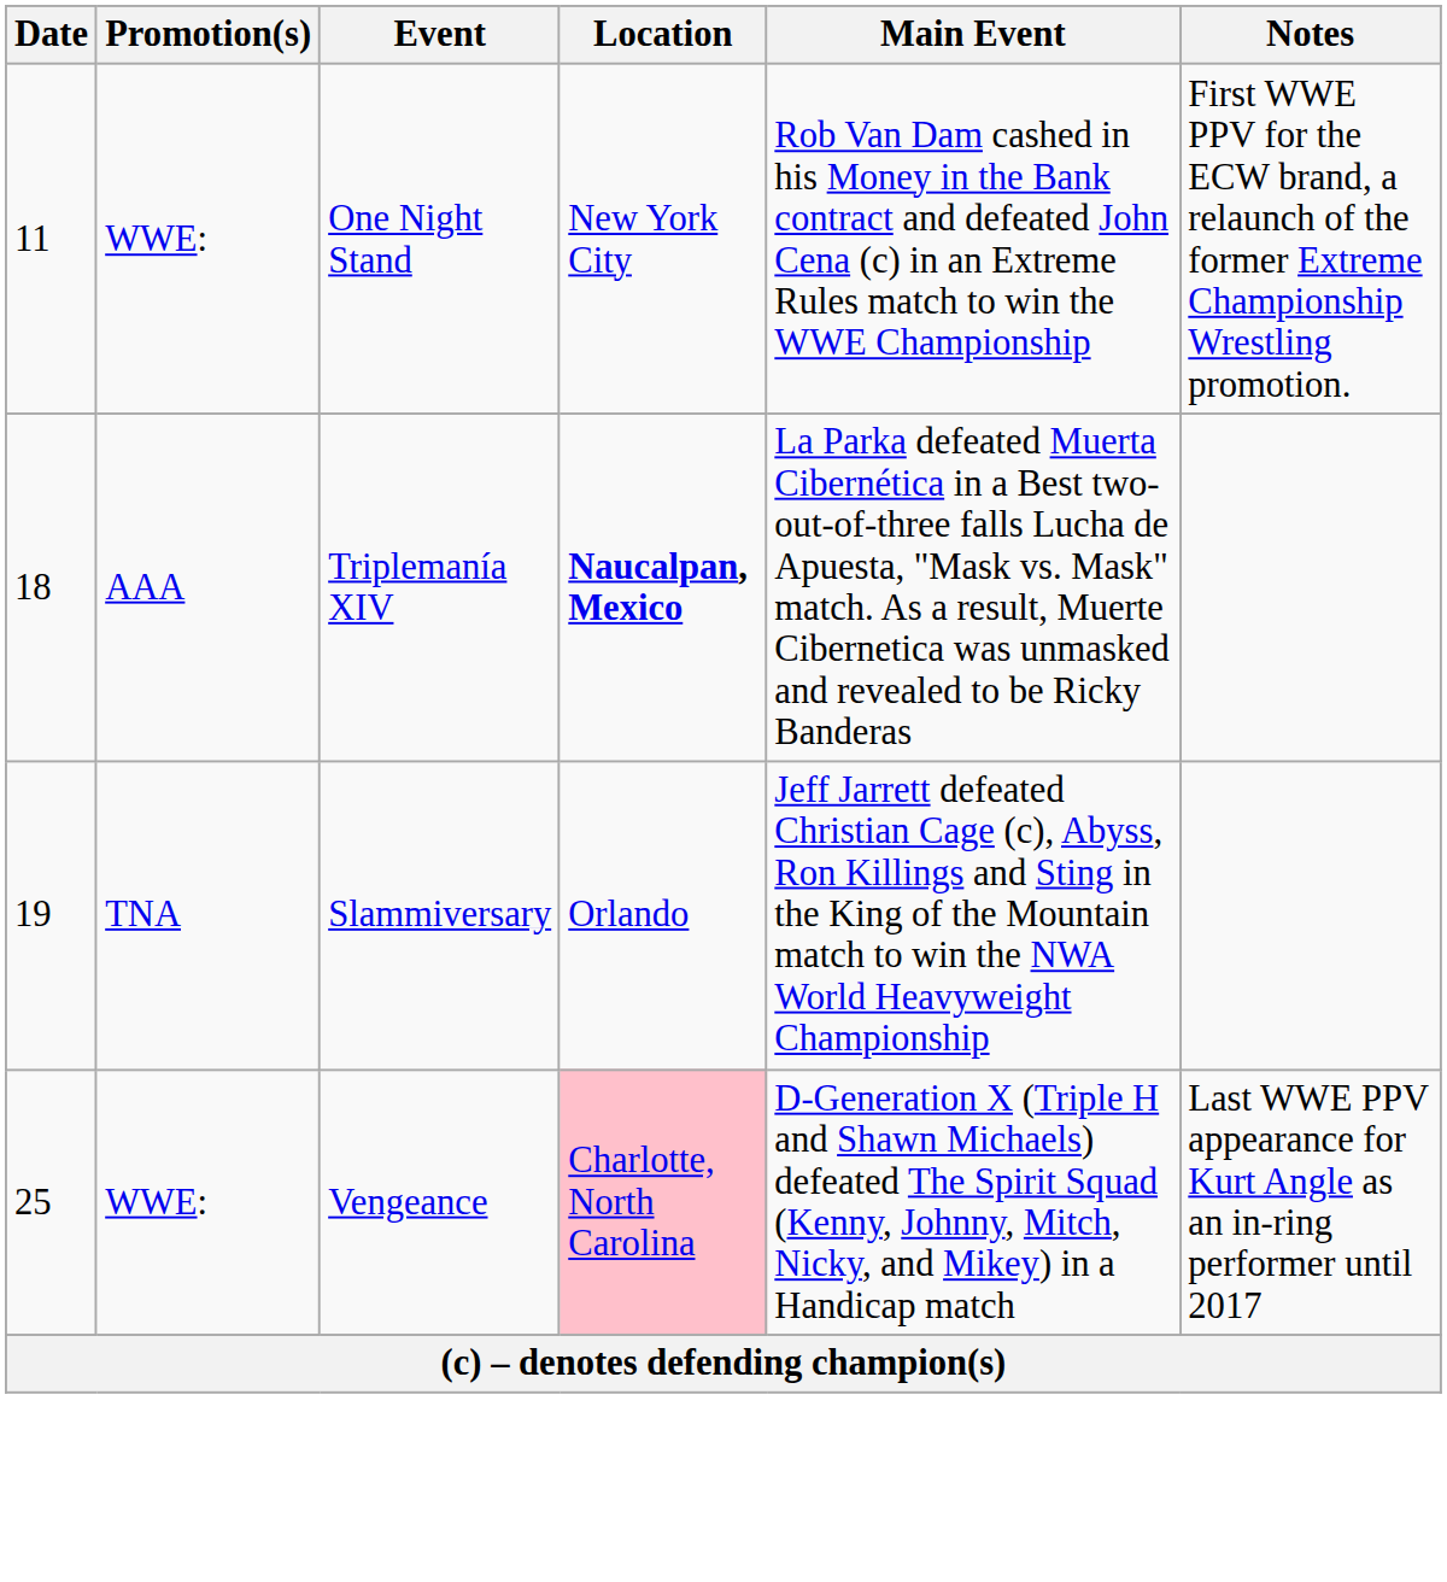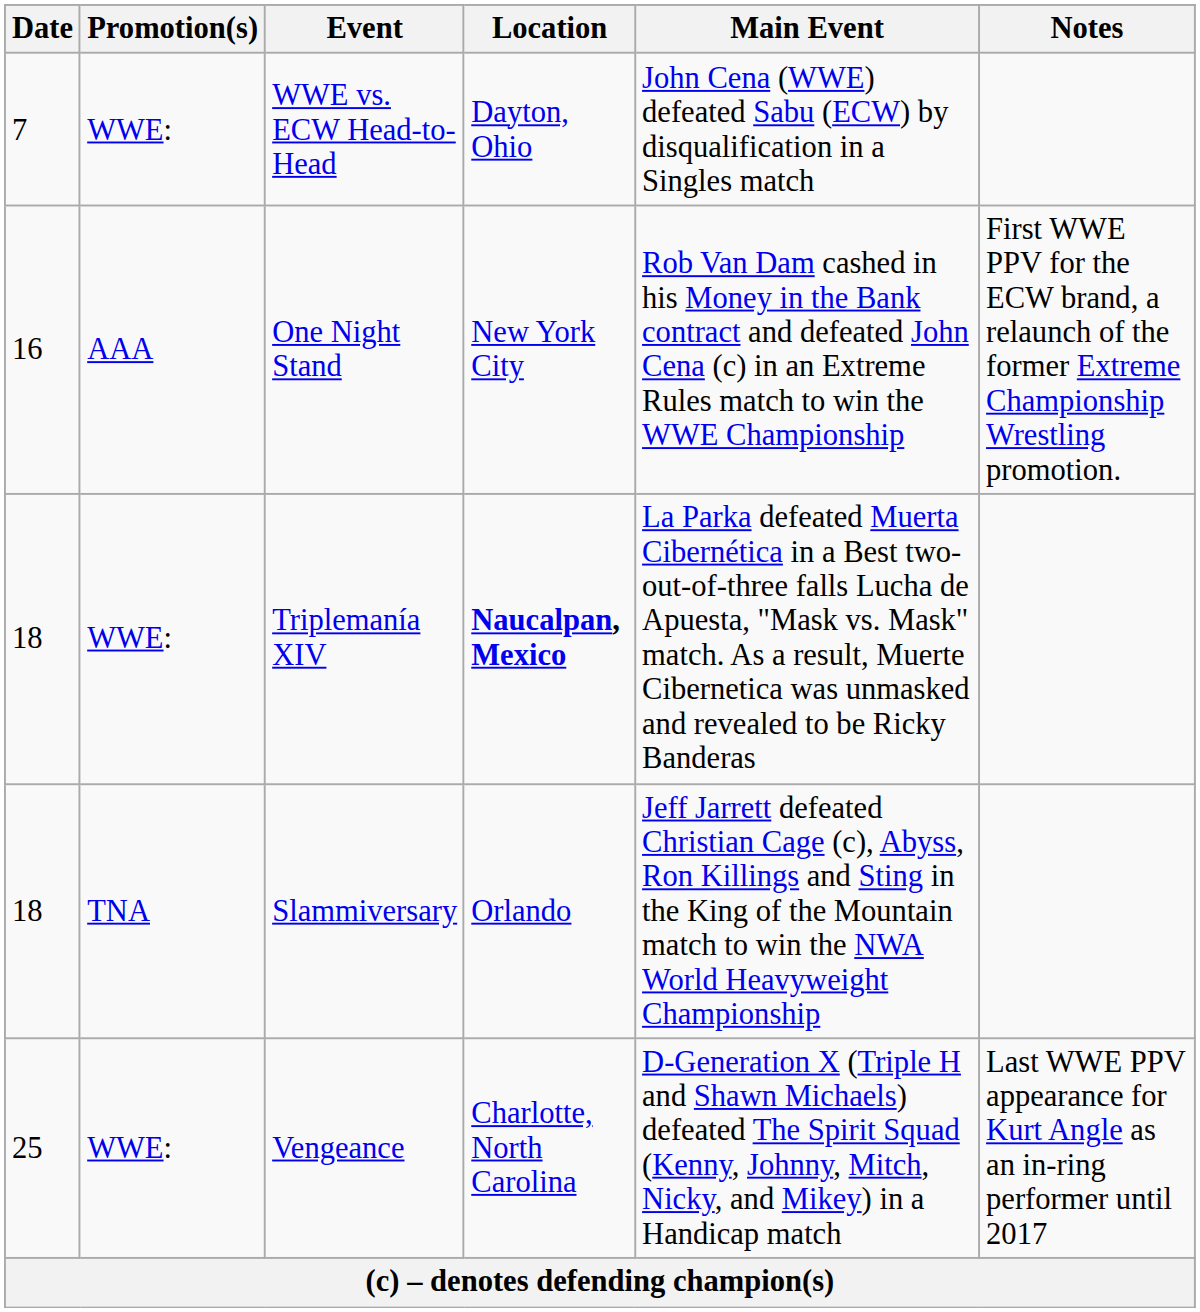+ row: 7 | WWE: | WWE vs. ECW Head-to-Head | Dayton, Ohio | John Cena (WWE) defeated Sabu (ECW) by disqualification in a Singles match
One Night Stand | Date: 11 -> 16
One Night Stand | Promotion(s): WWE: -> AAA
Triplemanía XIV | Promotion(s): AAA -> WWE:
Slammiversary | Date: 19 -> 18
Vengeance | Location: pink background -> no background
